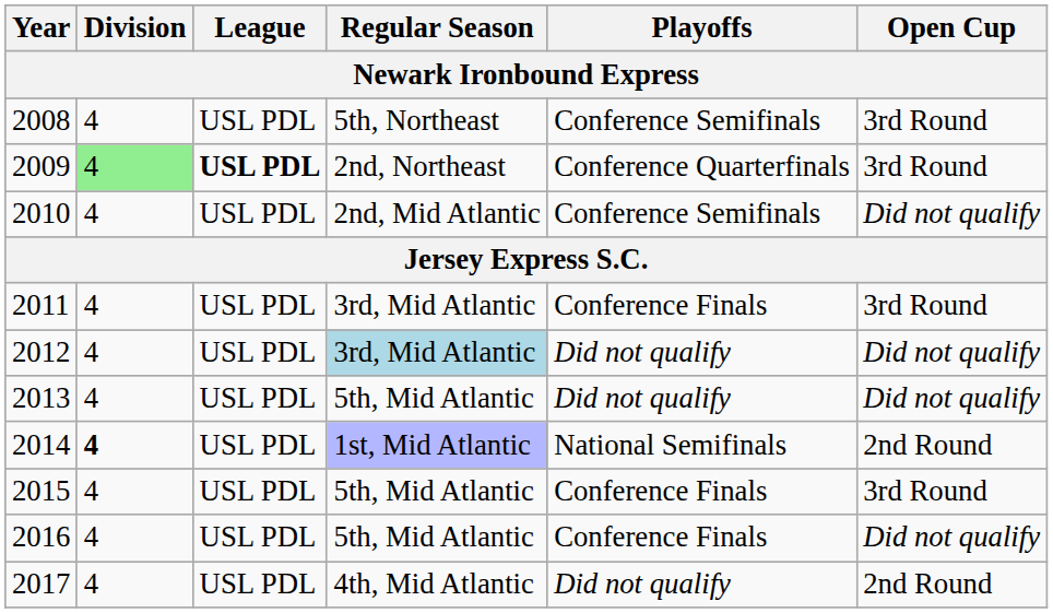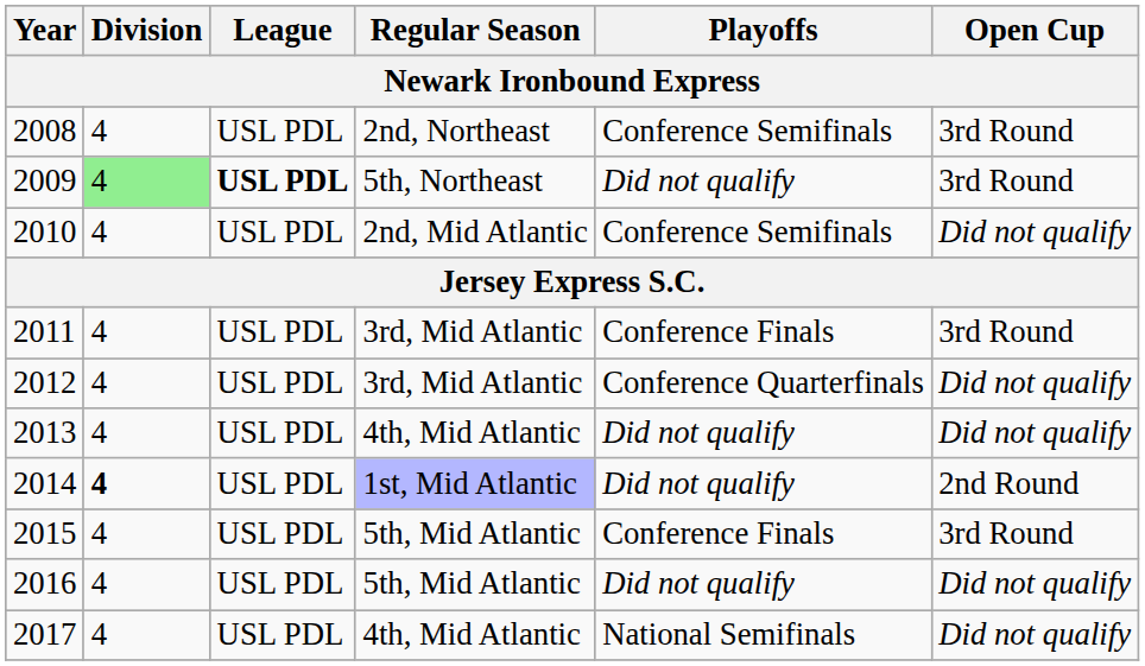2008 | Regular Season: 5th, Northeast -> 2nd, Northeast
2009 | Regular Season: 2nd, Northeast -> 5th, Northeast
2009 | Playoffs: Conference Quarterfinals -> Did not qualify
2012 | Regular Season: lightblue background -> no background
2012 | Playoffs: Did not qualify -> Conference Quarterfinals
2013 | Regular Season: 5th, Mid Atlantic -> 4th, Mid Atlantic
2014 | Playoffs: National Semifinals -> Did not qualify
2016 | Playoffs: Conference Finals -> Did not qualify
2017 | Playoffs: Did not qualify -> National Semifinals
2017 | Open Cup: 2nd Round -> Did not qualify
